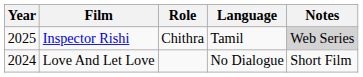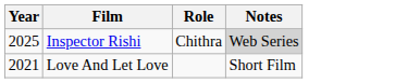- column: Language | Tamil | No Dialogue
Love And Let Love | Year: 2024 -> 2021
